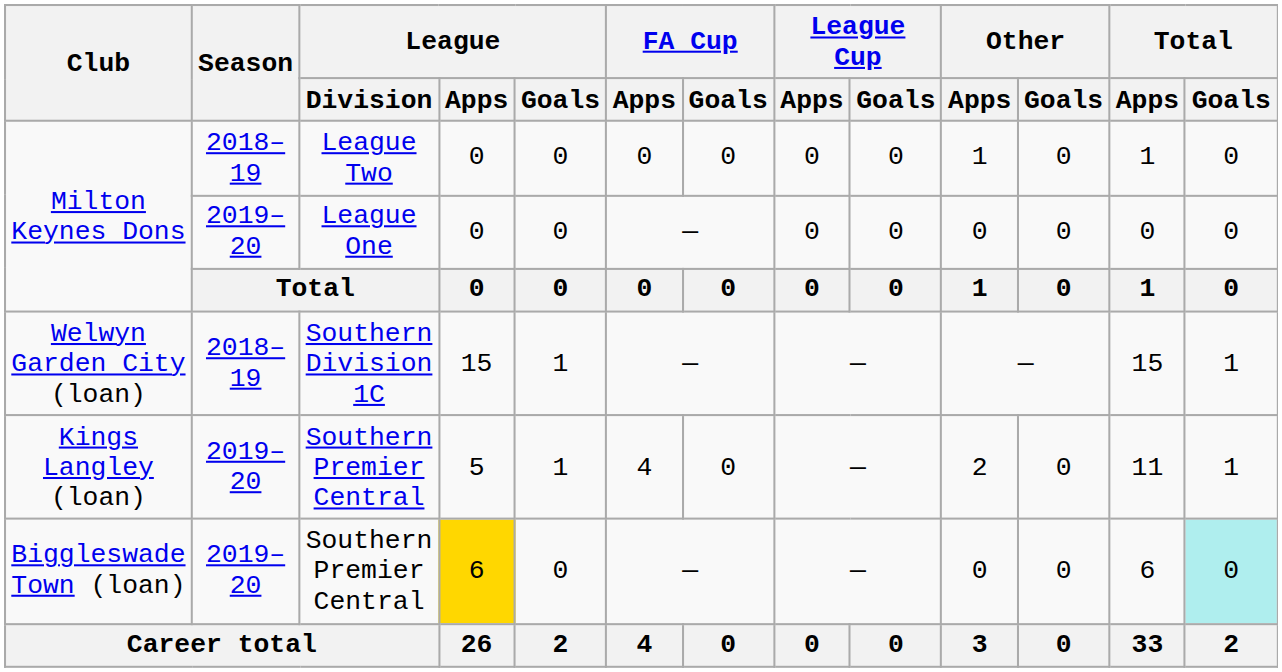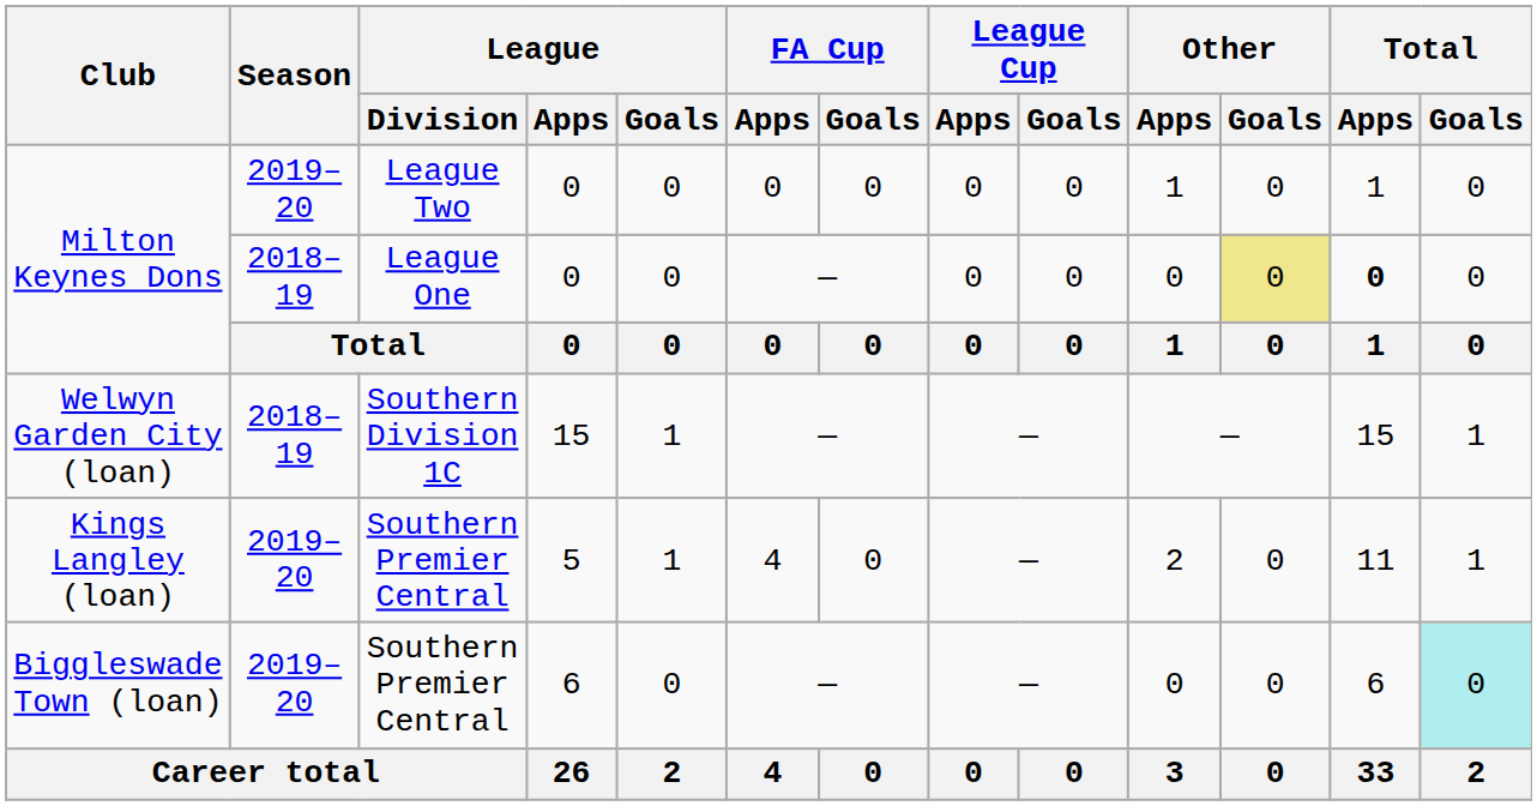Milton Keynes Dons / League Two | Season: 2018–19 -> 2019–20
Milton Keynes Dons / League One | Season: 2019–20 -> 2018–19
Milton Keynes Dons / League One | Other / Goals: no background -> khaki background
Milton Keynes Dons / League One | Total / Apps: normal -> bold
Biggleswade Town (loan) | League / Apps: gold background -> no background
